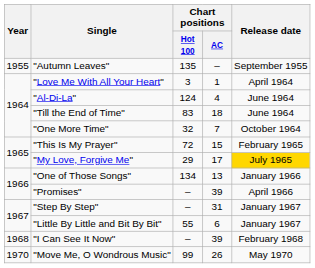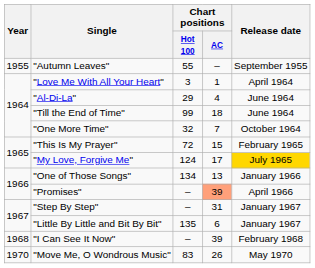"Autumn Leaves" | Chart positions / Hot 100: 135 -> 55
"Al-Di-La" | Chart positions / Hot 100: 124 -> 29
"Till the End of Time" | Chart positions / Hot 100: 83 -> 99
"My Love, Forgive Me" | Chart positions / Hot 100: 29 -> 124
"Promises" | Chart positions / AC: no background -> lightsalmon background
"Little By Little and Bit By Bit" | Chart positions / Hot 100: 55 -> 135
"Move Me, O Wondrous Music" | Chart positions / Hot 100: 99 -> 83
